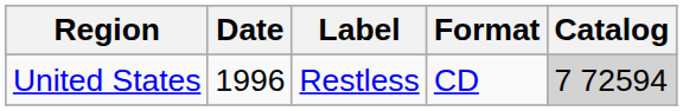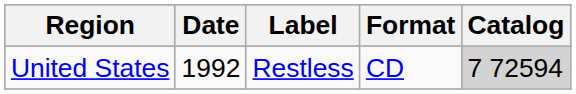United States | Date: 1996 -> 1992
